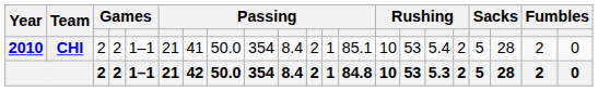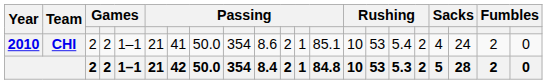CHI | column 10: 8.4 -> 8.6
CHI | column 18: 5 -> 4
CHI | column 19: 28 -> 24
